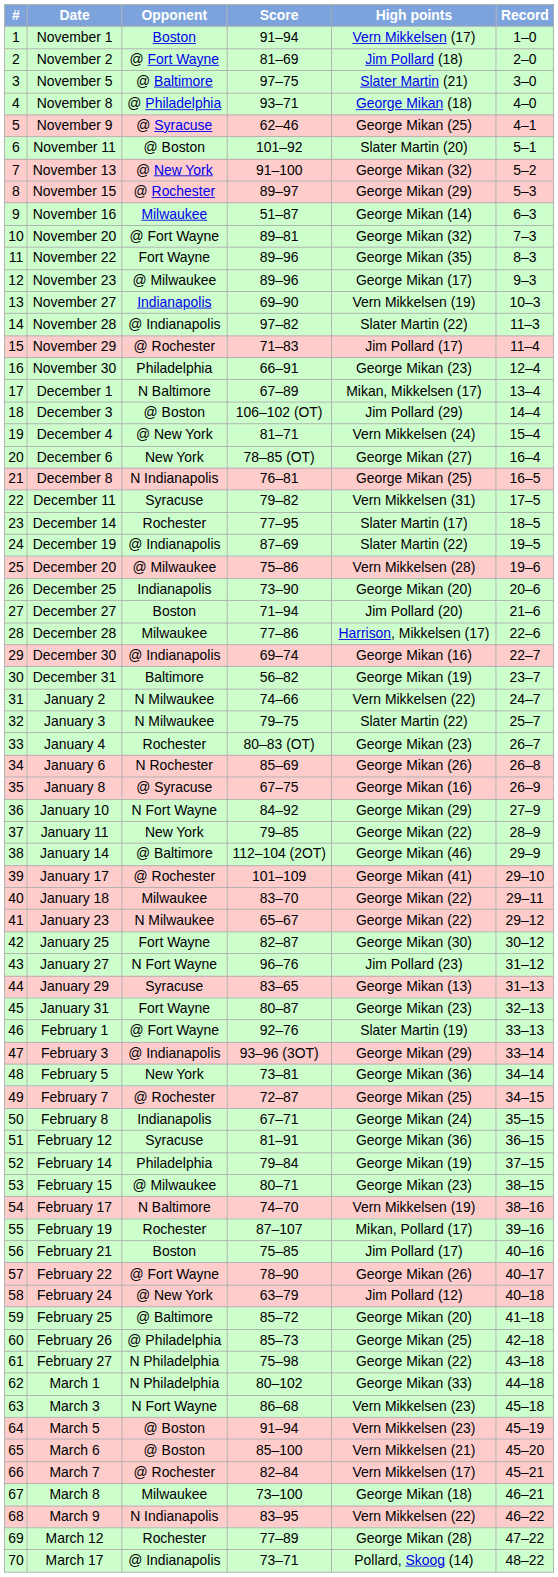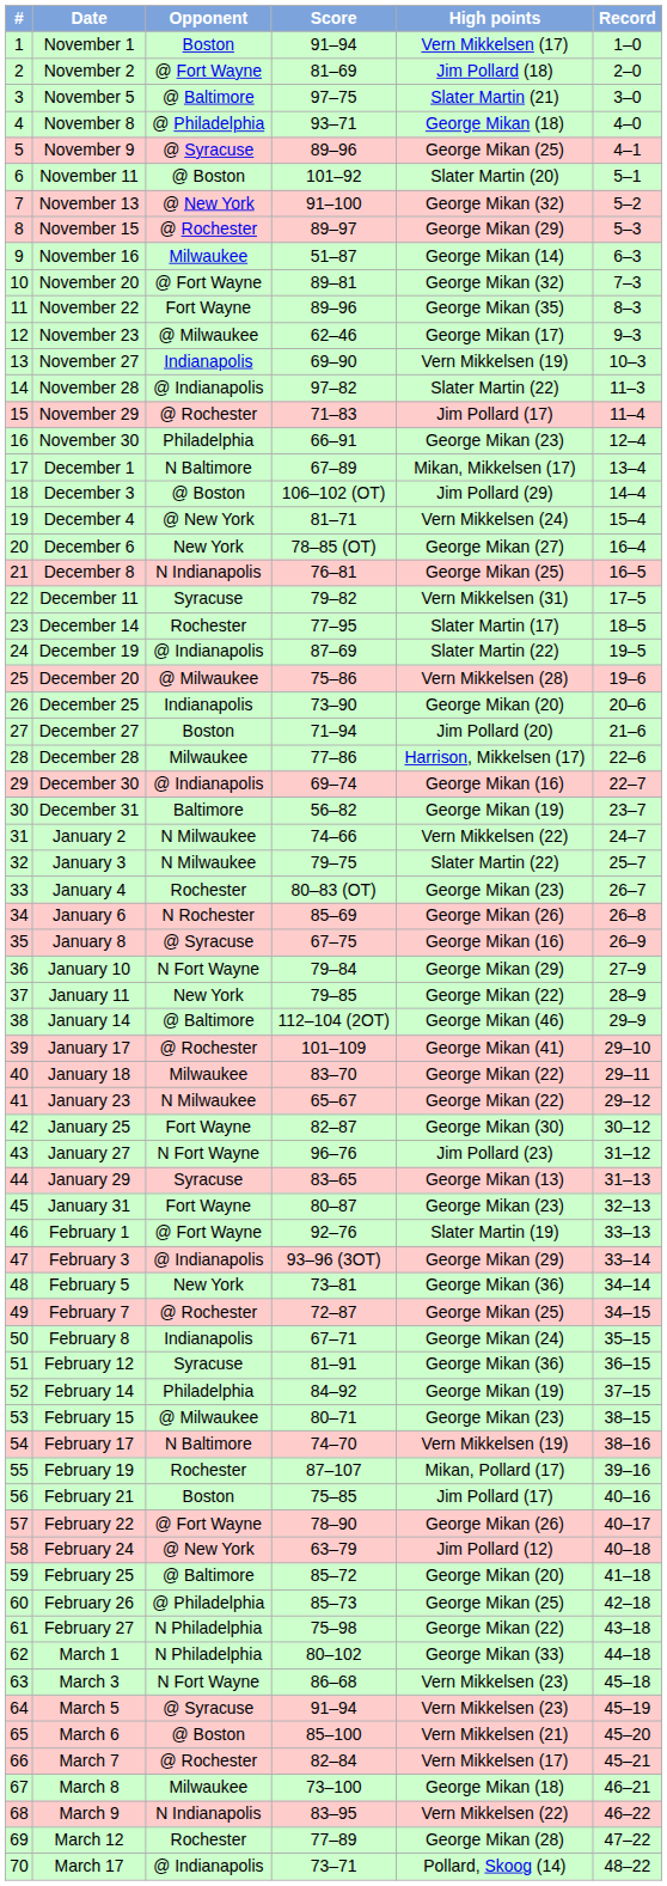November 9 | Score: 62–46 -> 89–96
November 23 | Score: 89–96 -> 62–46
January 10 | Score: 84–92 -> 79–84
February 14 | Score: 79–84 -> 84–92
March 5 | Opponent: @ Boston -> @ Syracuse
